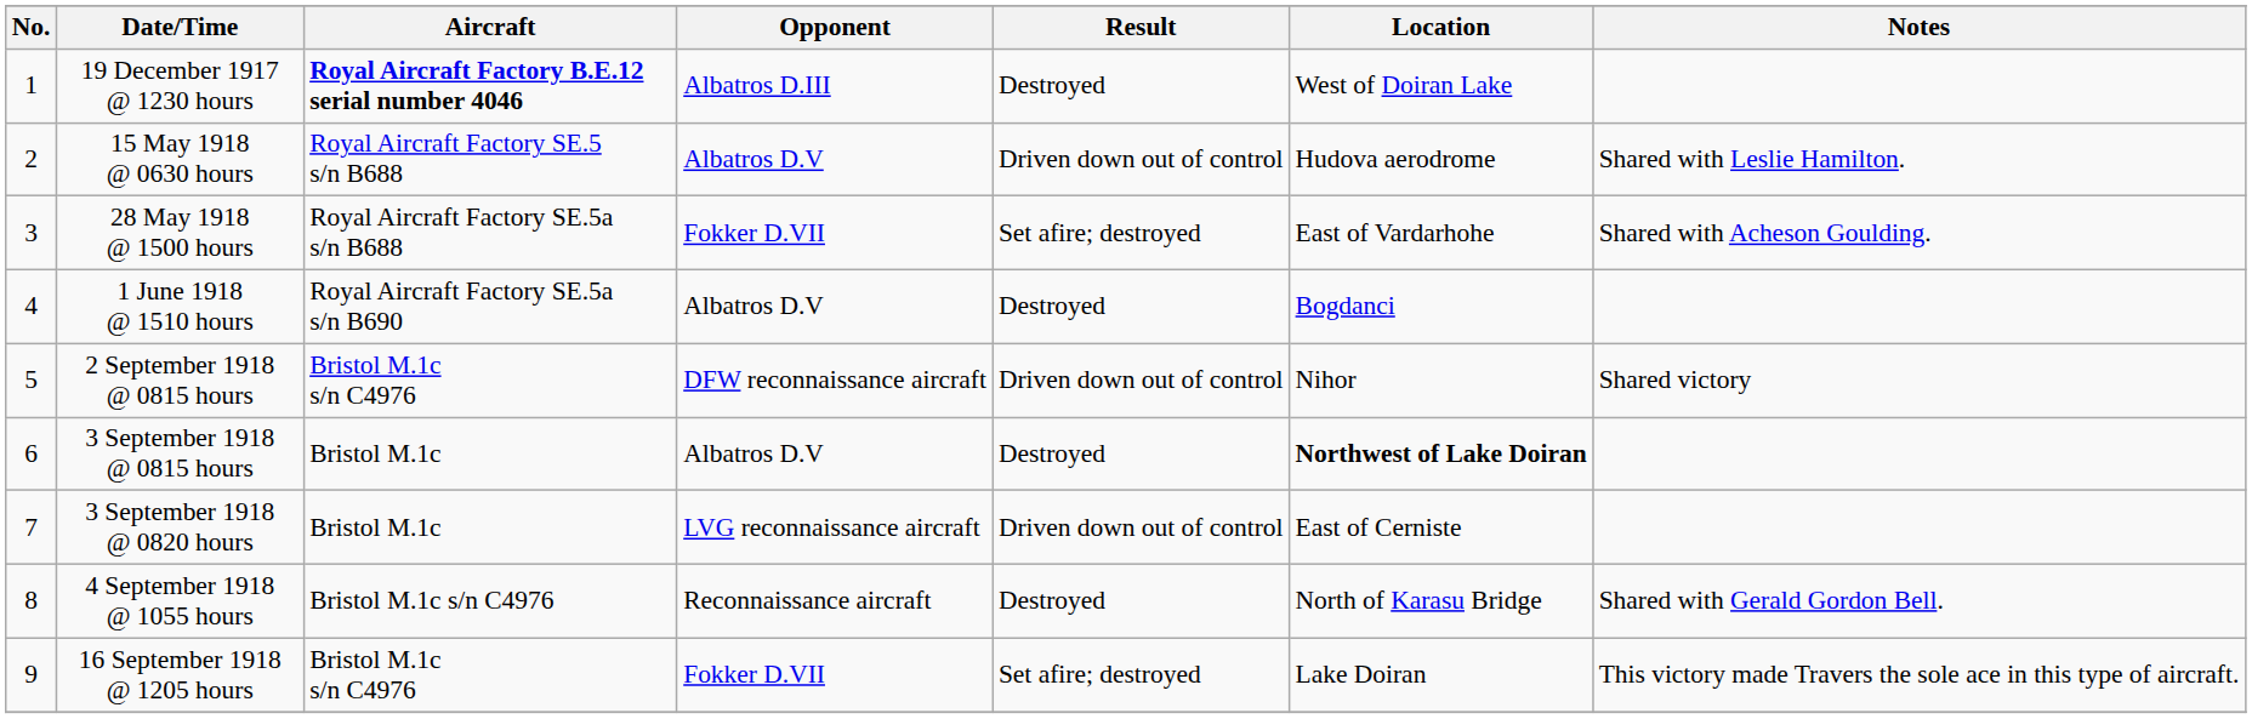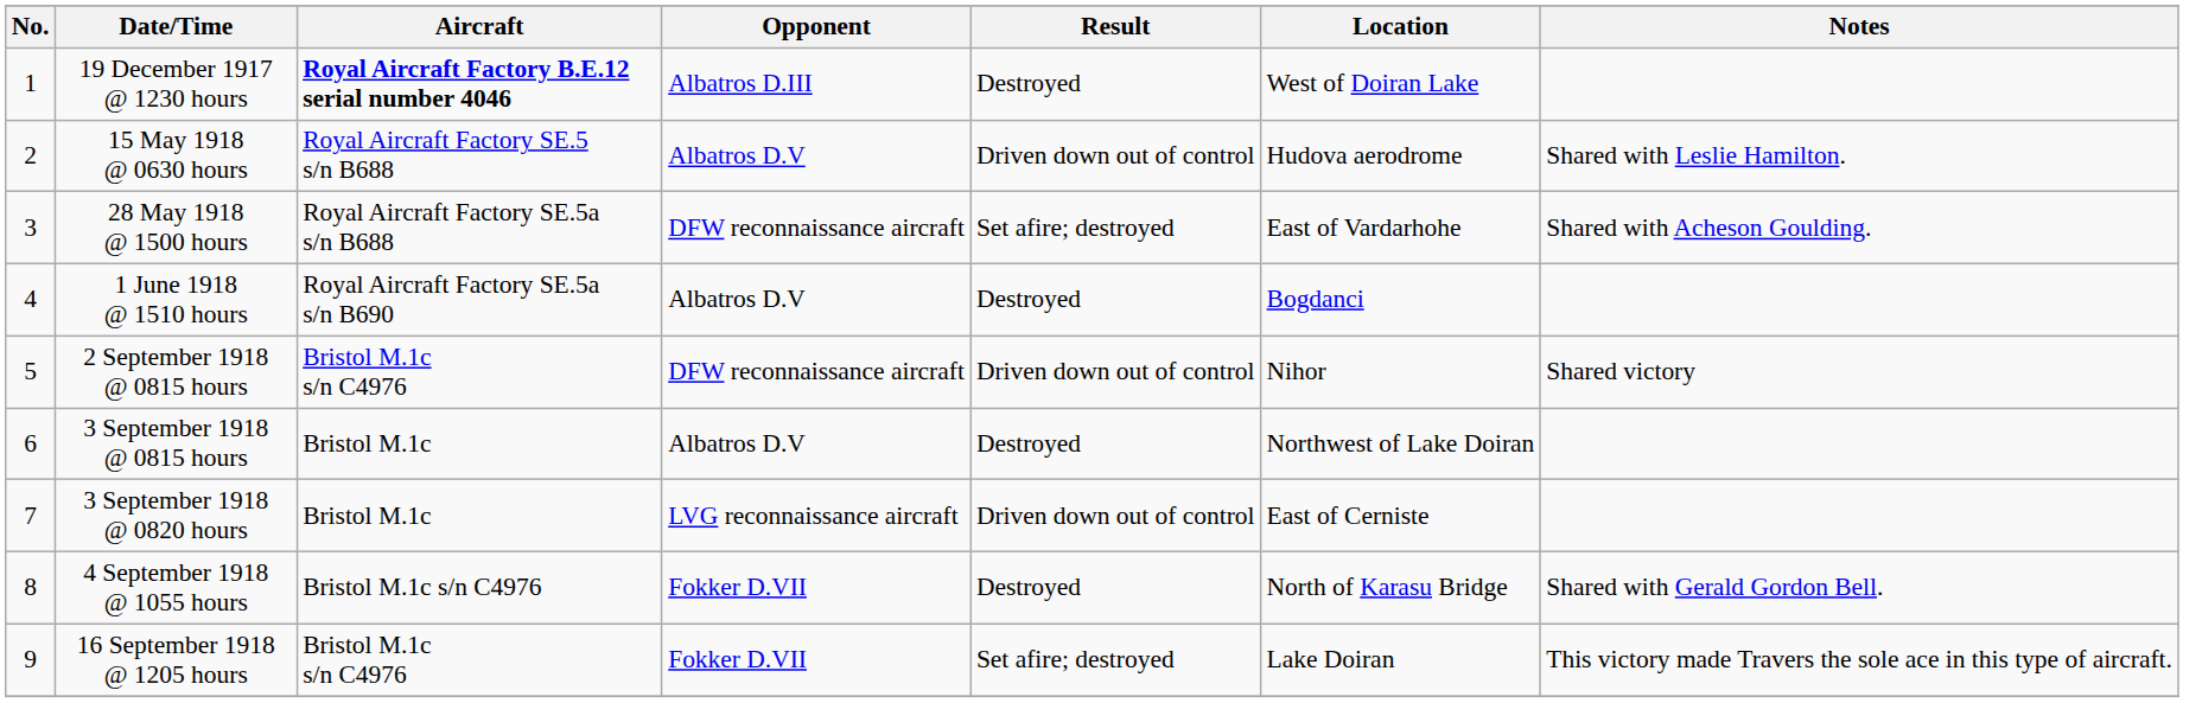28 May 1918 @ 1500 hours | Opponent: Fokker D.VII -> DFW reconnaissance aircraft
3 September 1918 @ 0815 hours | Location: bold -> normal
4 September 1918 @ 1055 hours | Opponent: Reconnaissance aircraft -> Fokker D.VII
